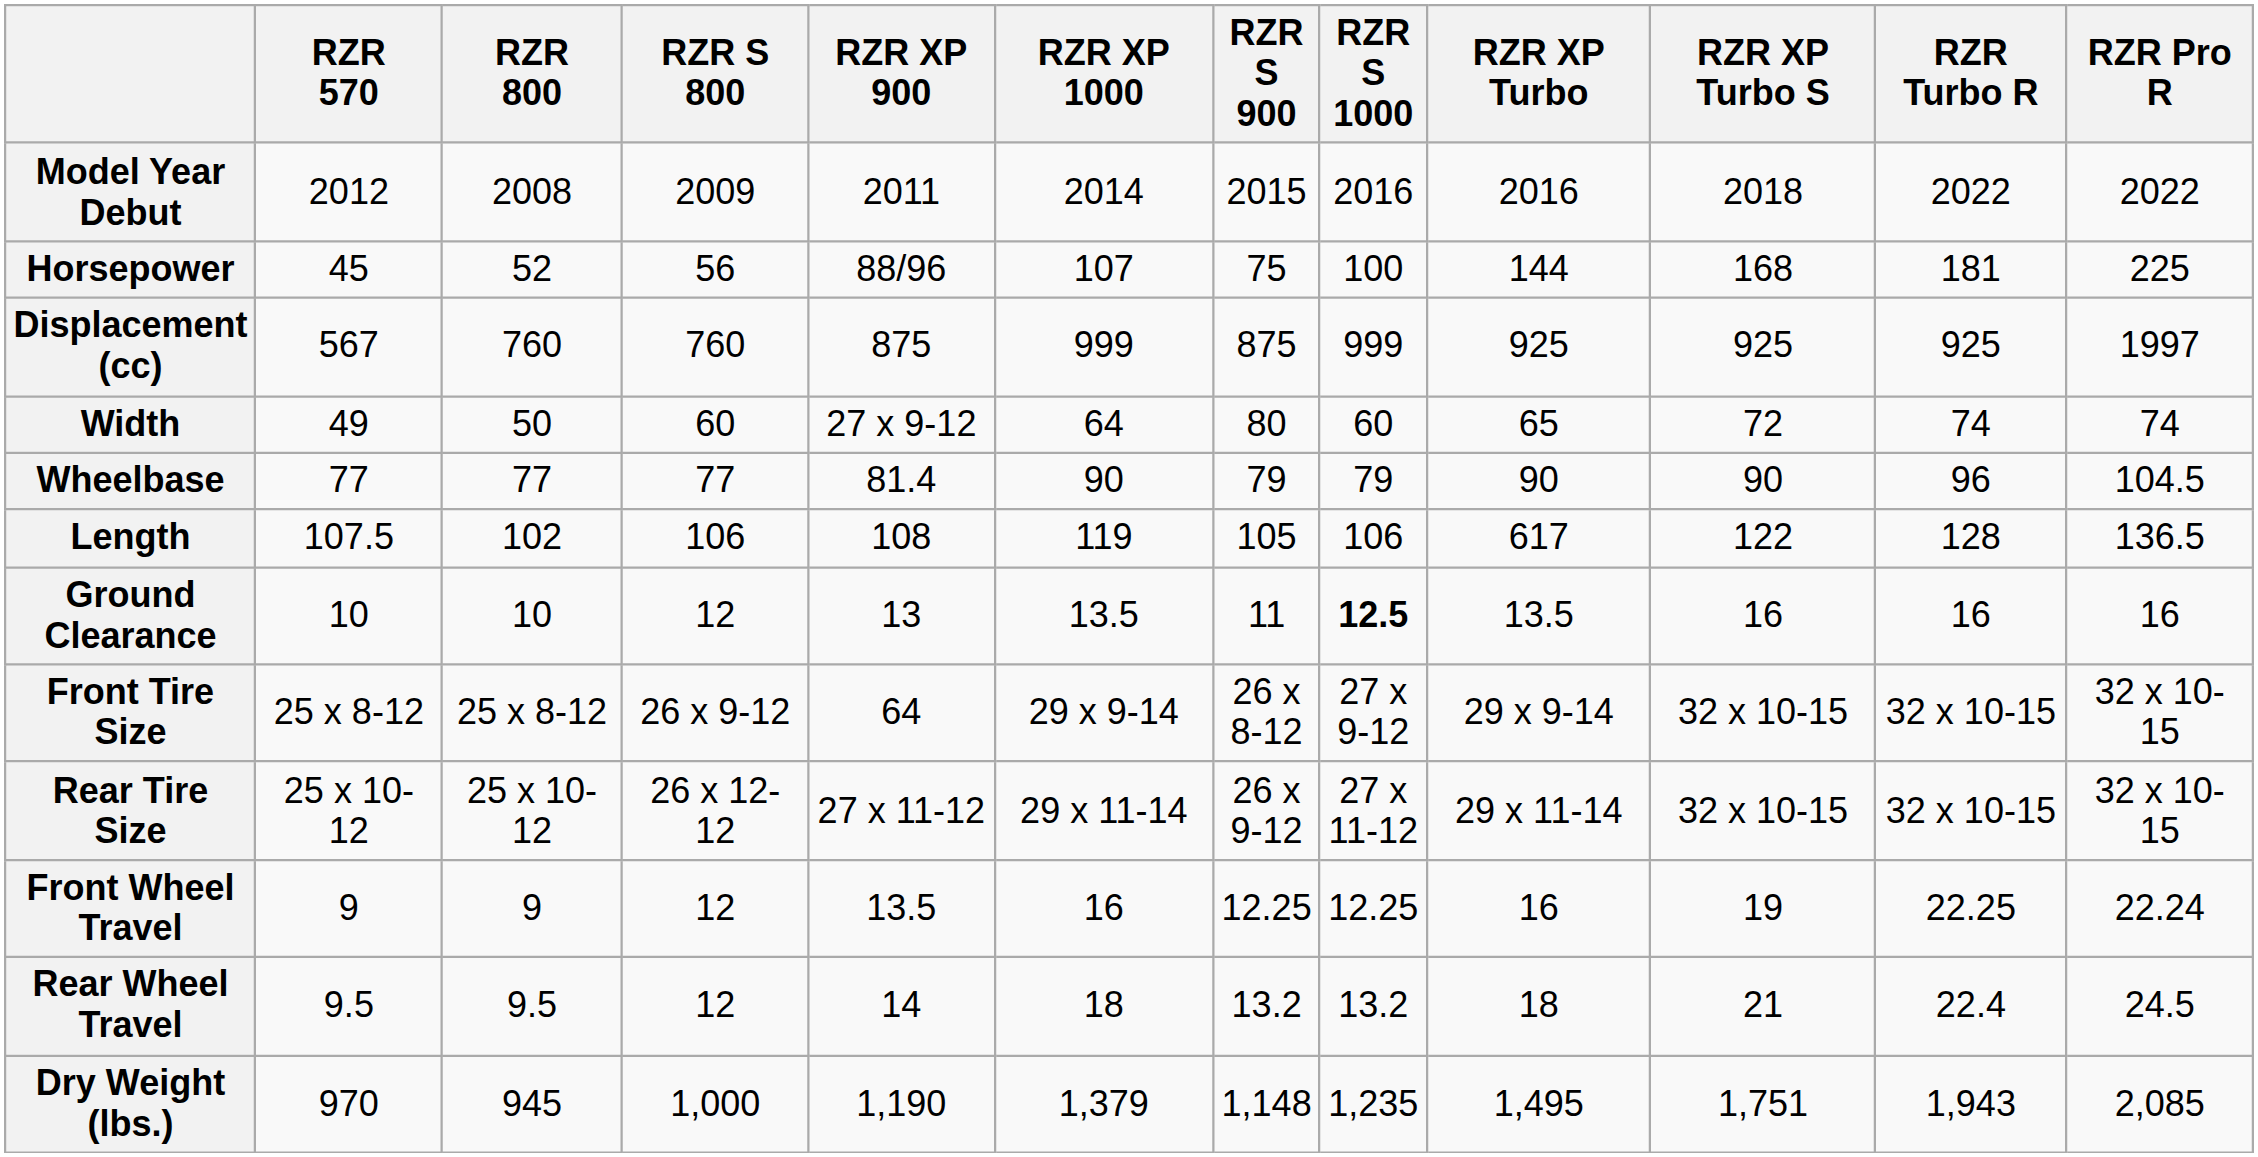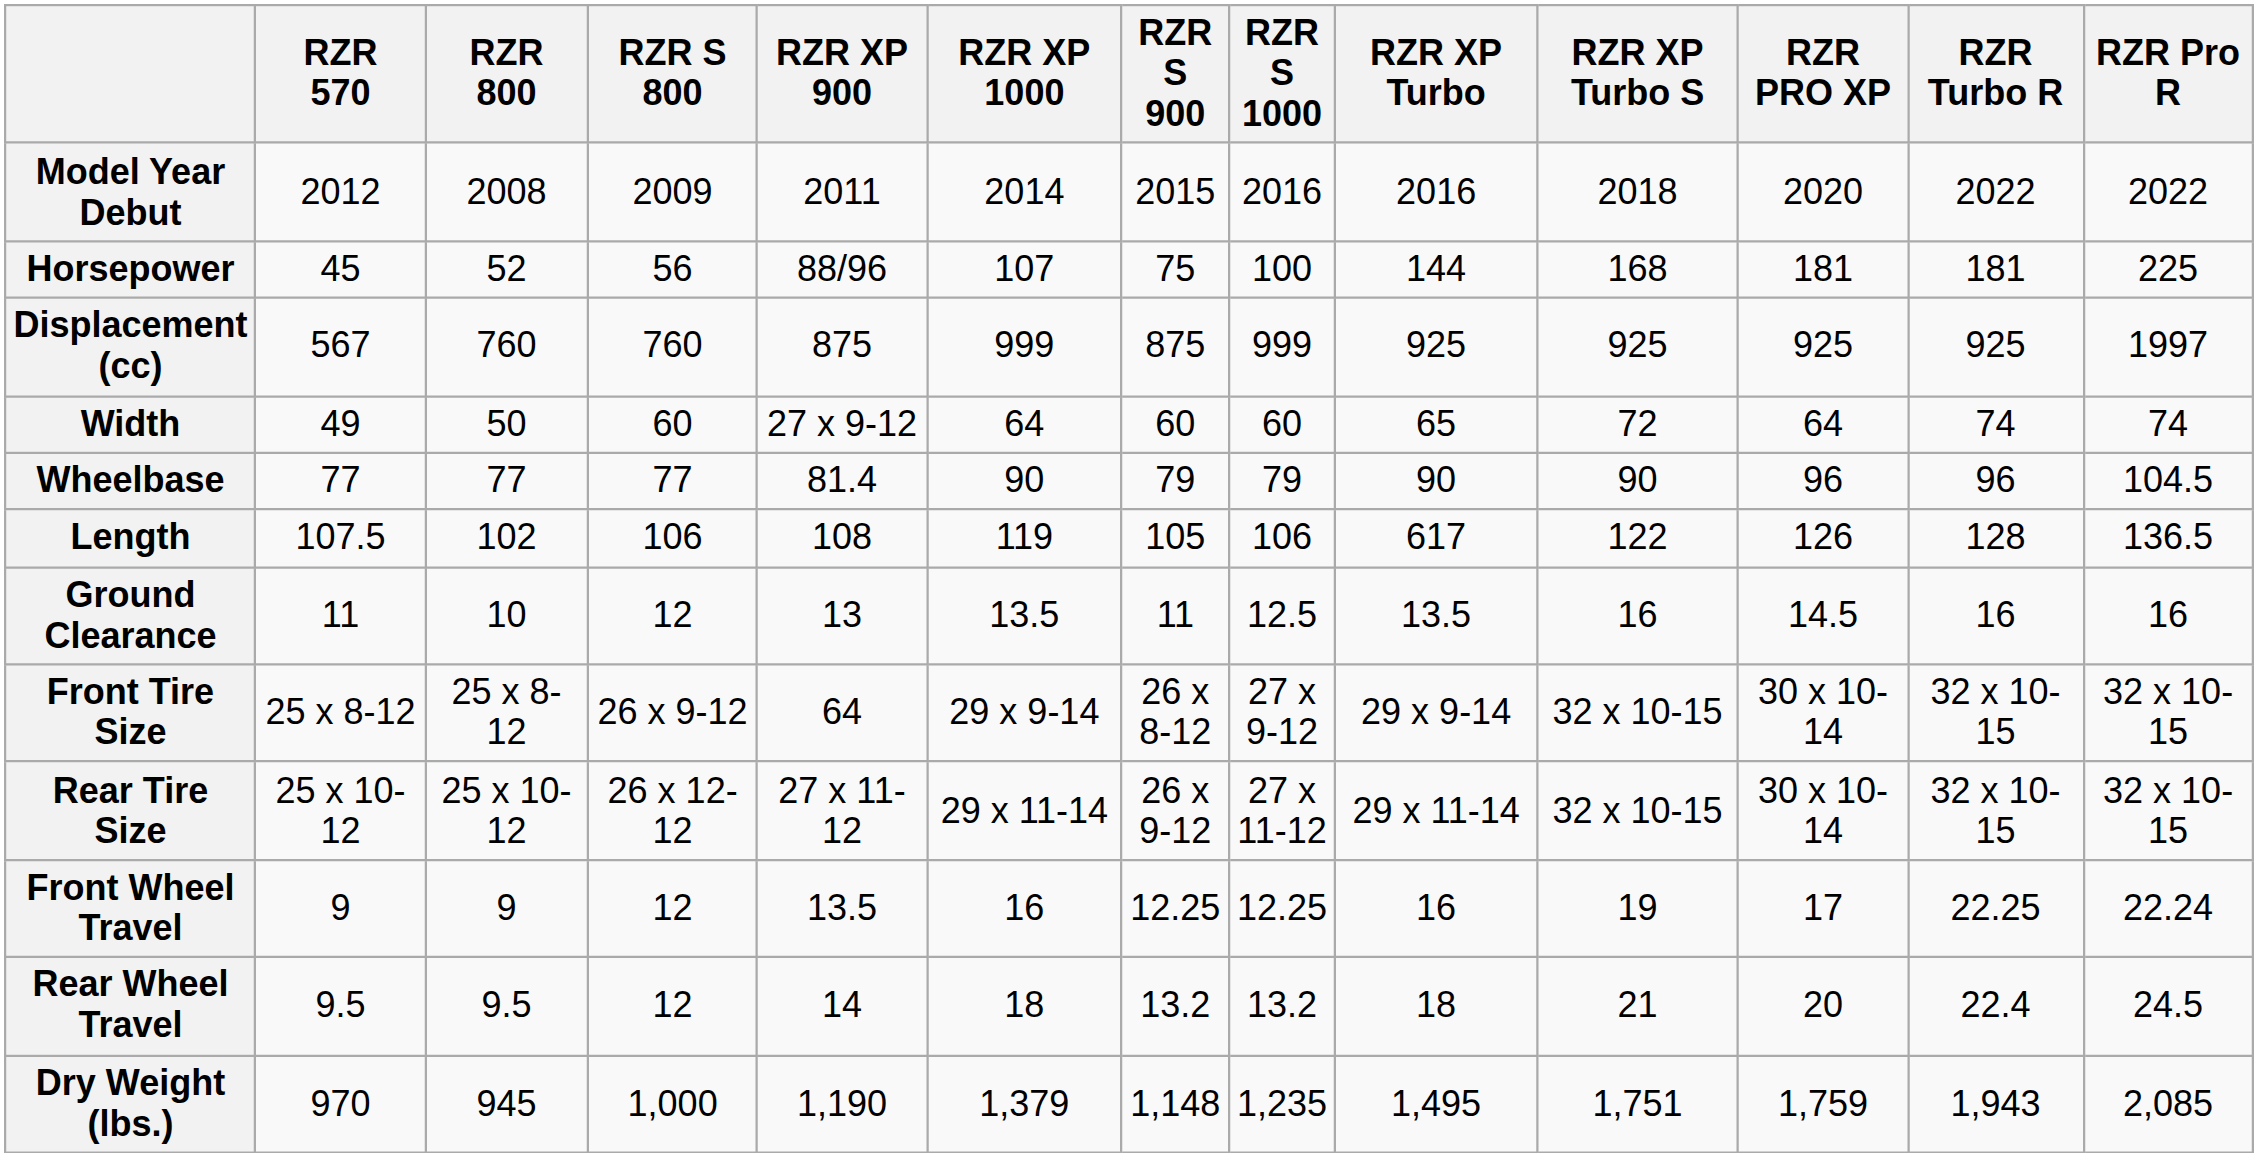+ column: RZR PRO XP | 2020 | 181 | 925 | 64 | 96 | 126 | 14.5 | 30 x 10-14 | 30 x 10-14 | 17 | 20 | 1,759
Width | RZR S 900: 80 -> 60
Ground Clearance | RZR 570: 10 -> 11
Ground Clearance | RZR S 1000: bold -> normal
